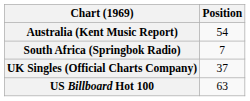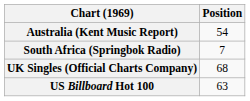UK Singles (Official Charts Company) | Position: 37 -> 68
